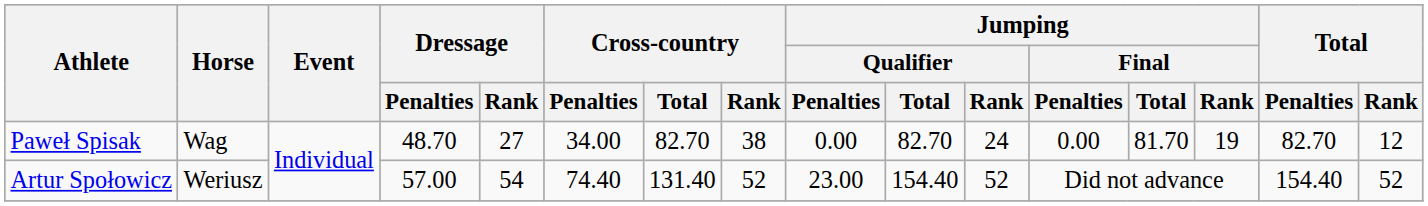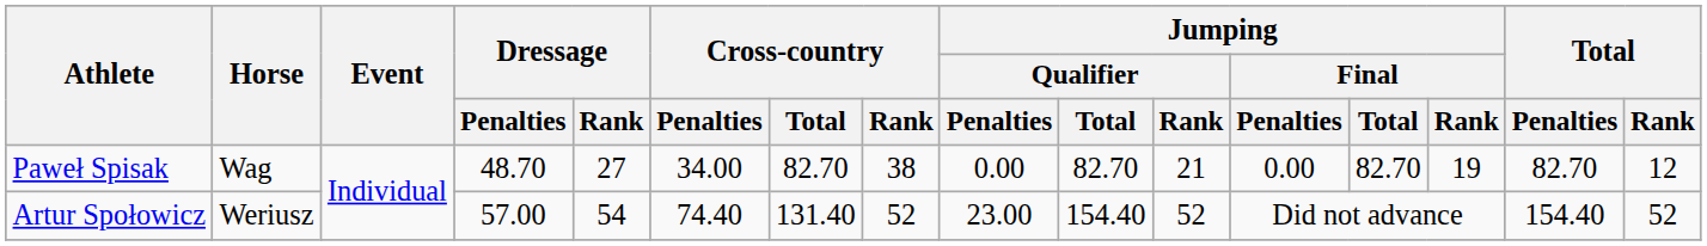Paweł Spisak | Jumping / Qualifier / Rank: 24 -> 21
Paweł Spisak | Jumping / Final / Total: 81.70 -> 82.70
